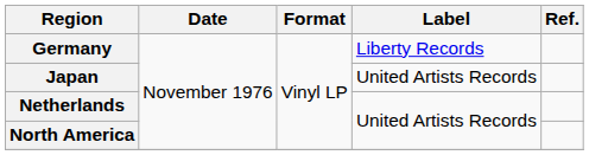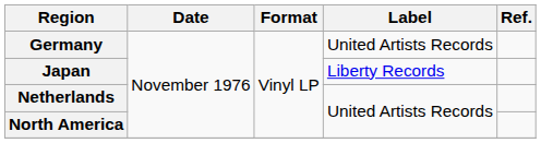Germany | Label: Liberty Records -> United Artists Records
Japan | Label: United Artists Records -> Liberty Records
